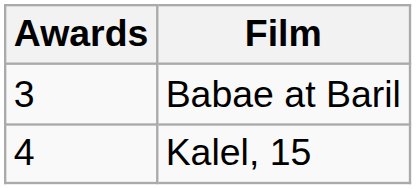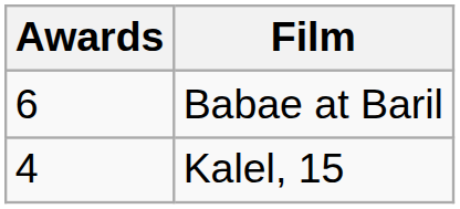Babae at Baril | Awards: 3 -> 6
